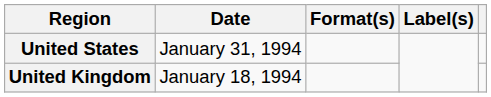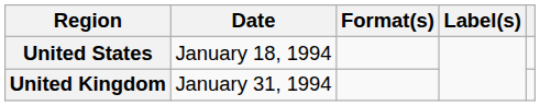United States | Date: January 31, 1994 -> January 18, 1994
United Kingdom | Date: January 18, 1994 -> January 31, 1994
